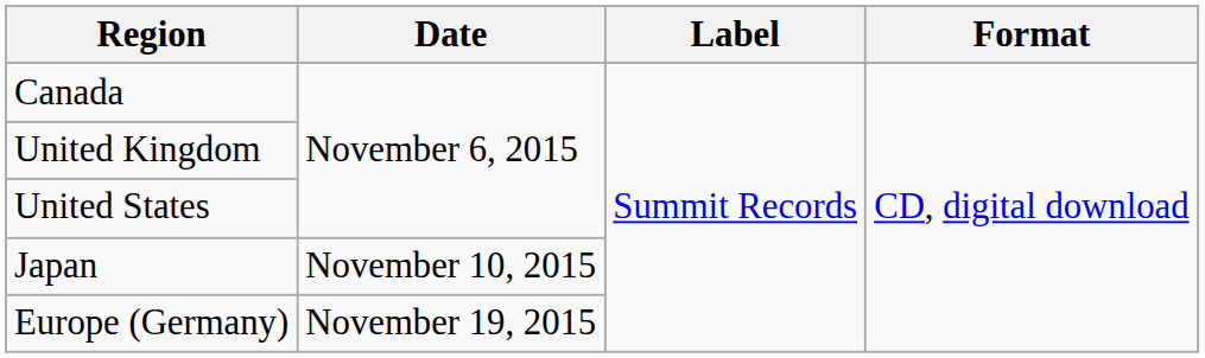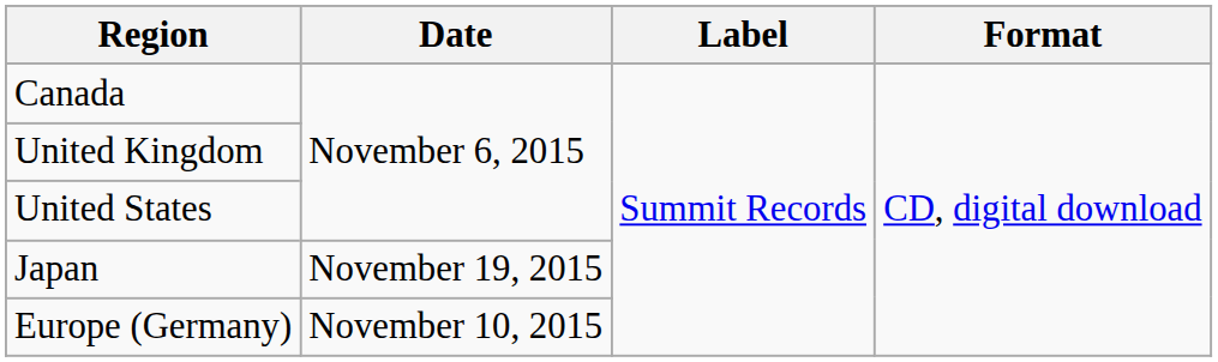Japan | Date: November 10, 2015 -> November 19, 2015
Europe (Germany) | Date: November 19, 2015 -> November 10, 2015
